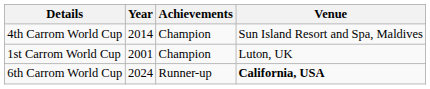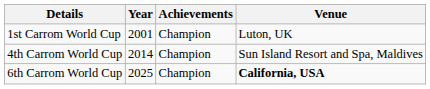rows swapped: 1st Carrom World Cup <-> 4th Carrom World Cup
6th Carrom World Cup | Year: 2024 -> 2025
6th Carrom World Cup | Achievements: Runner-up -> Champion
